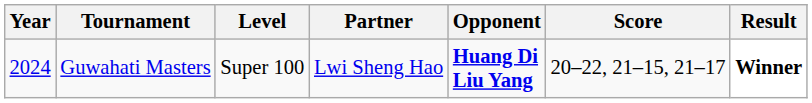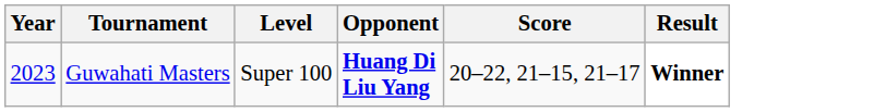- column: Partner | Lwi Sheng Hao
Guwahati Masters | Year: 2024 -> 2023
